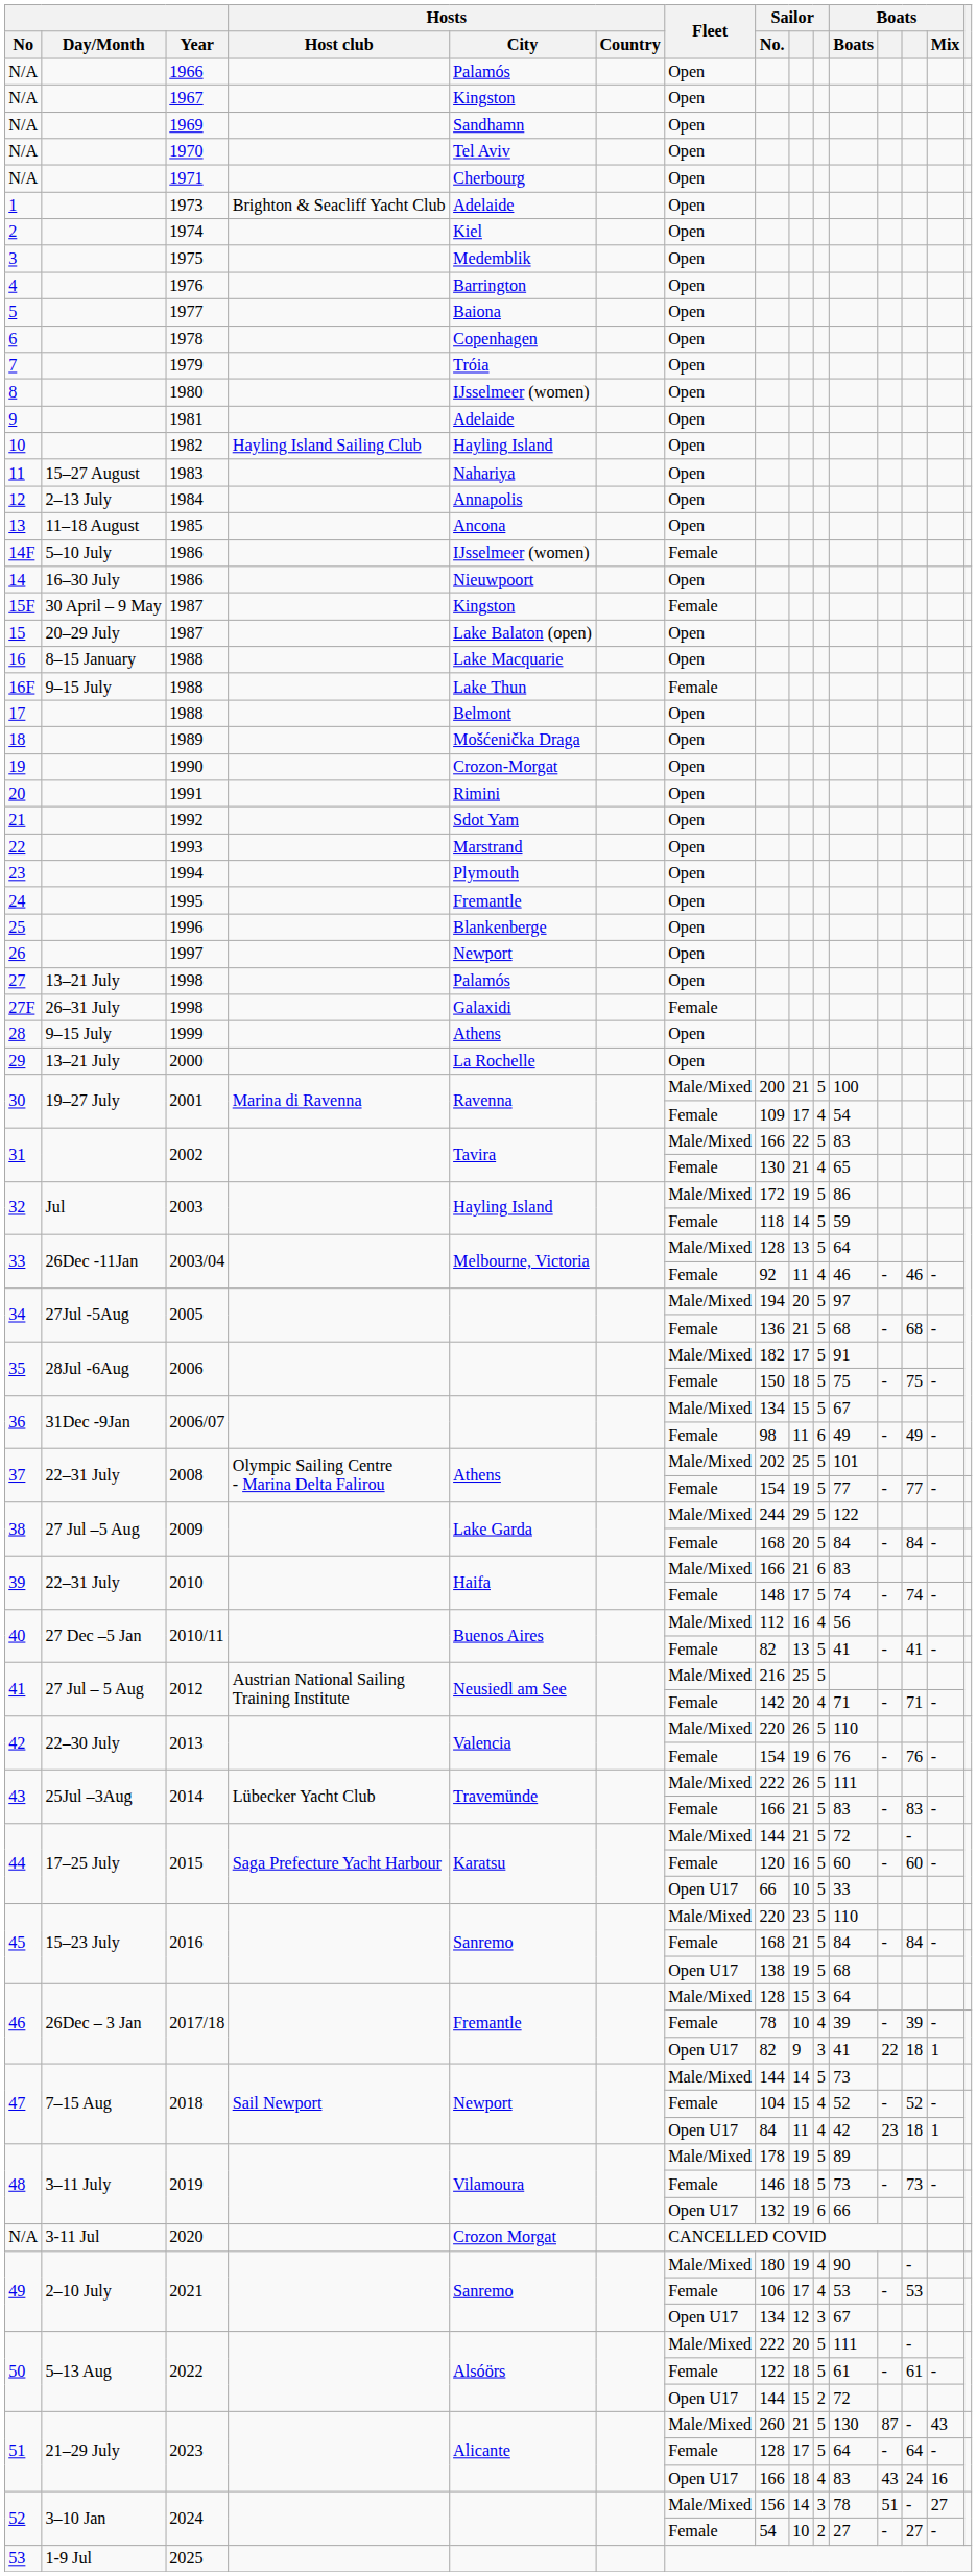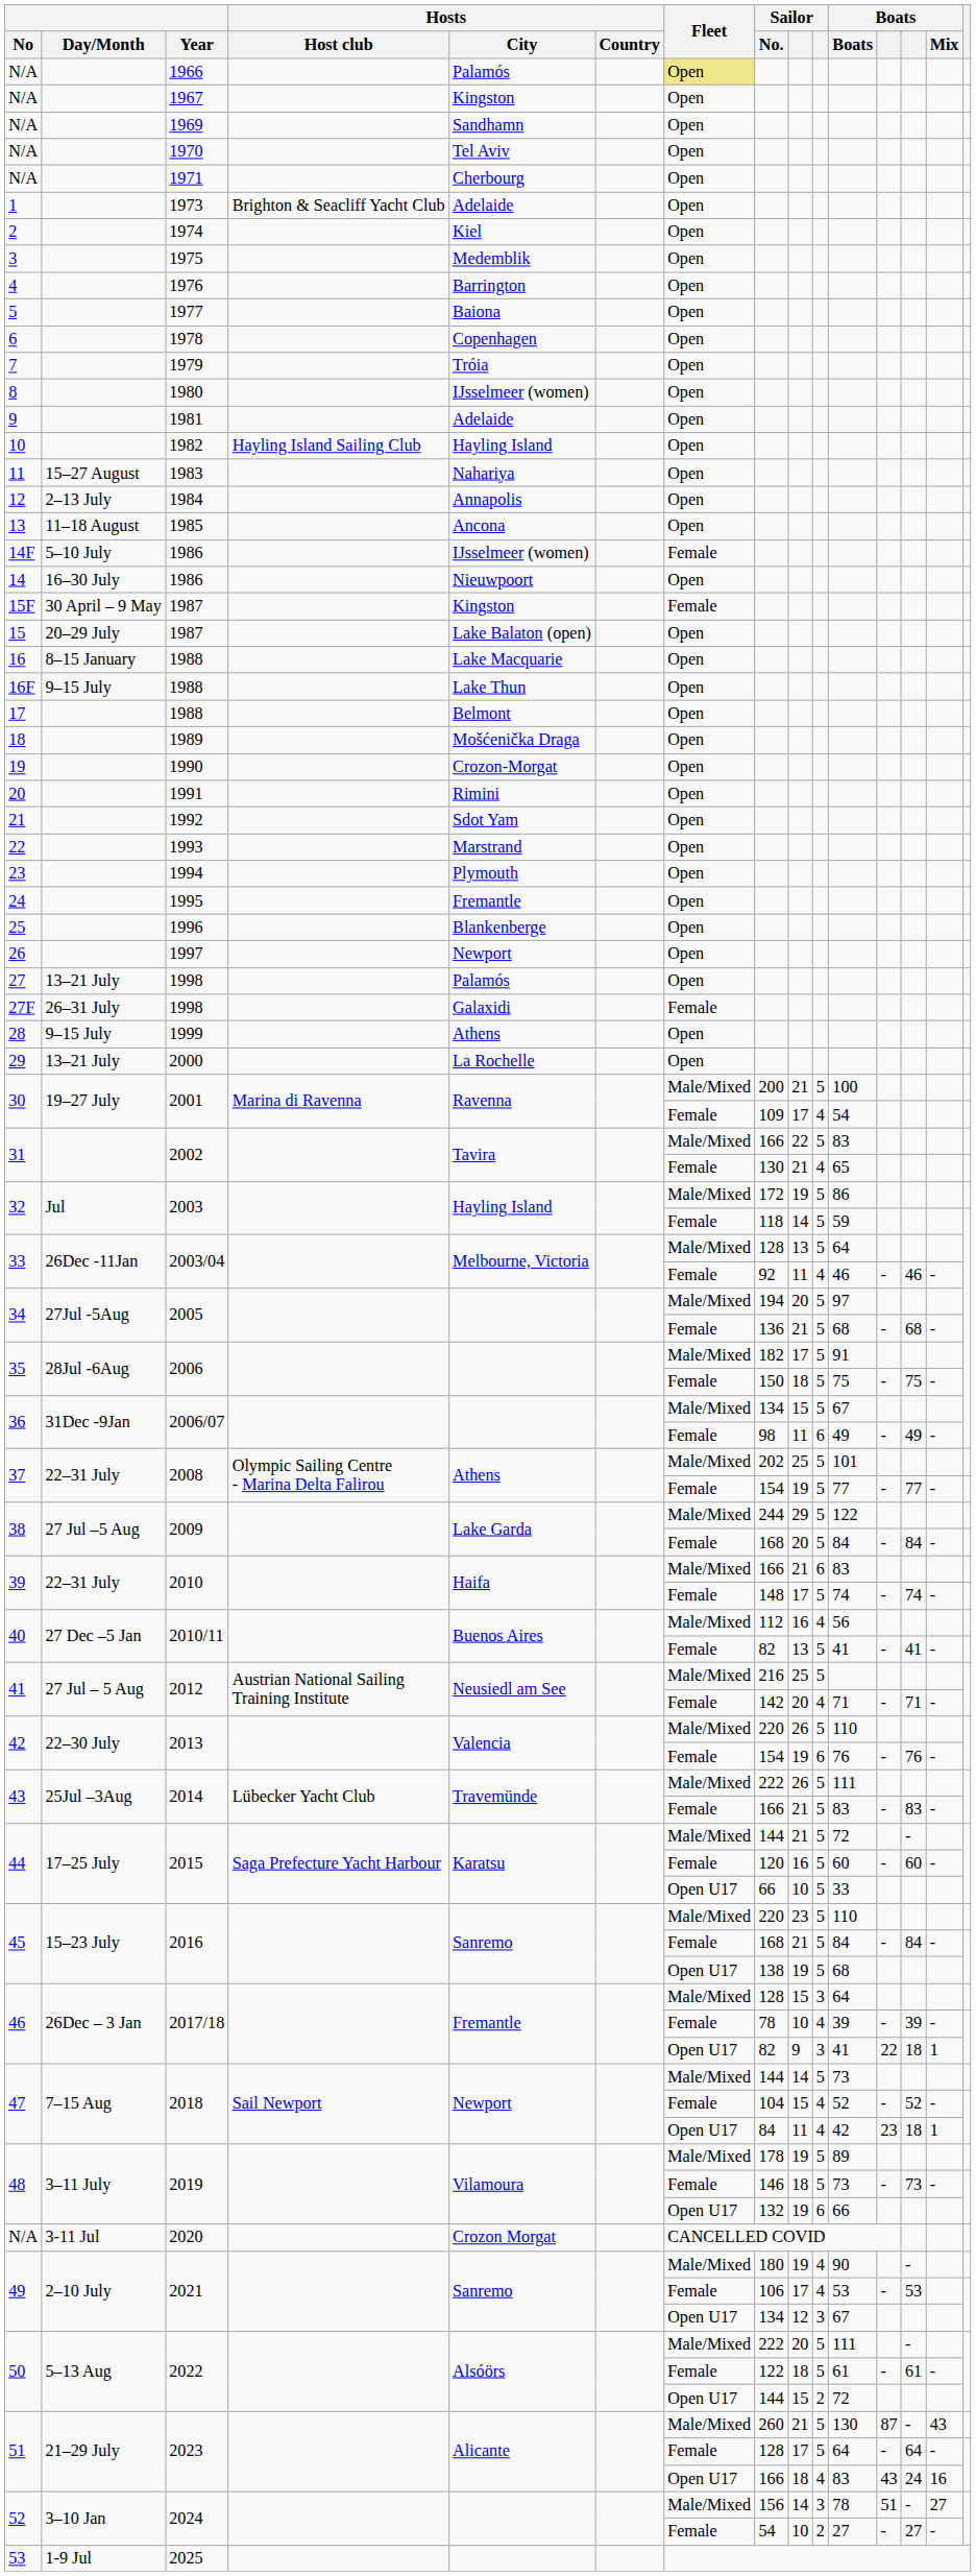N/A / 1966 | Fleet: no background -> khaki background
16F | Fleet: Female -> Open
